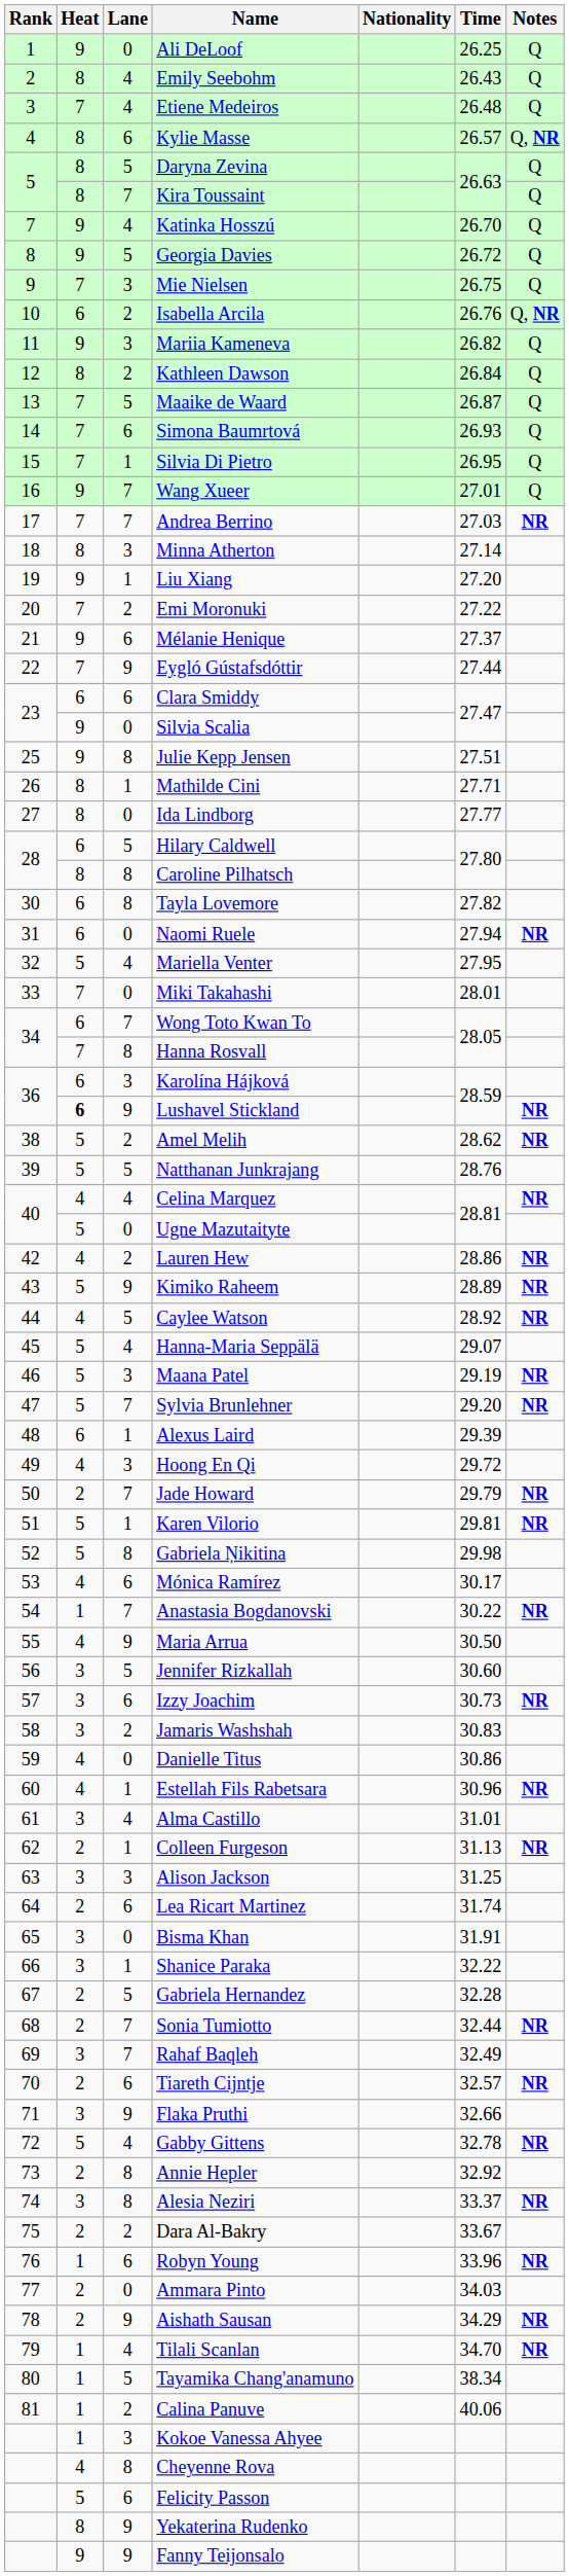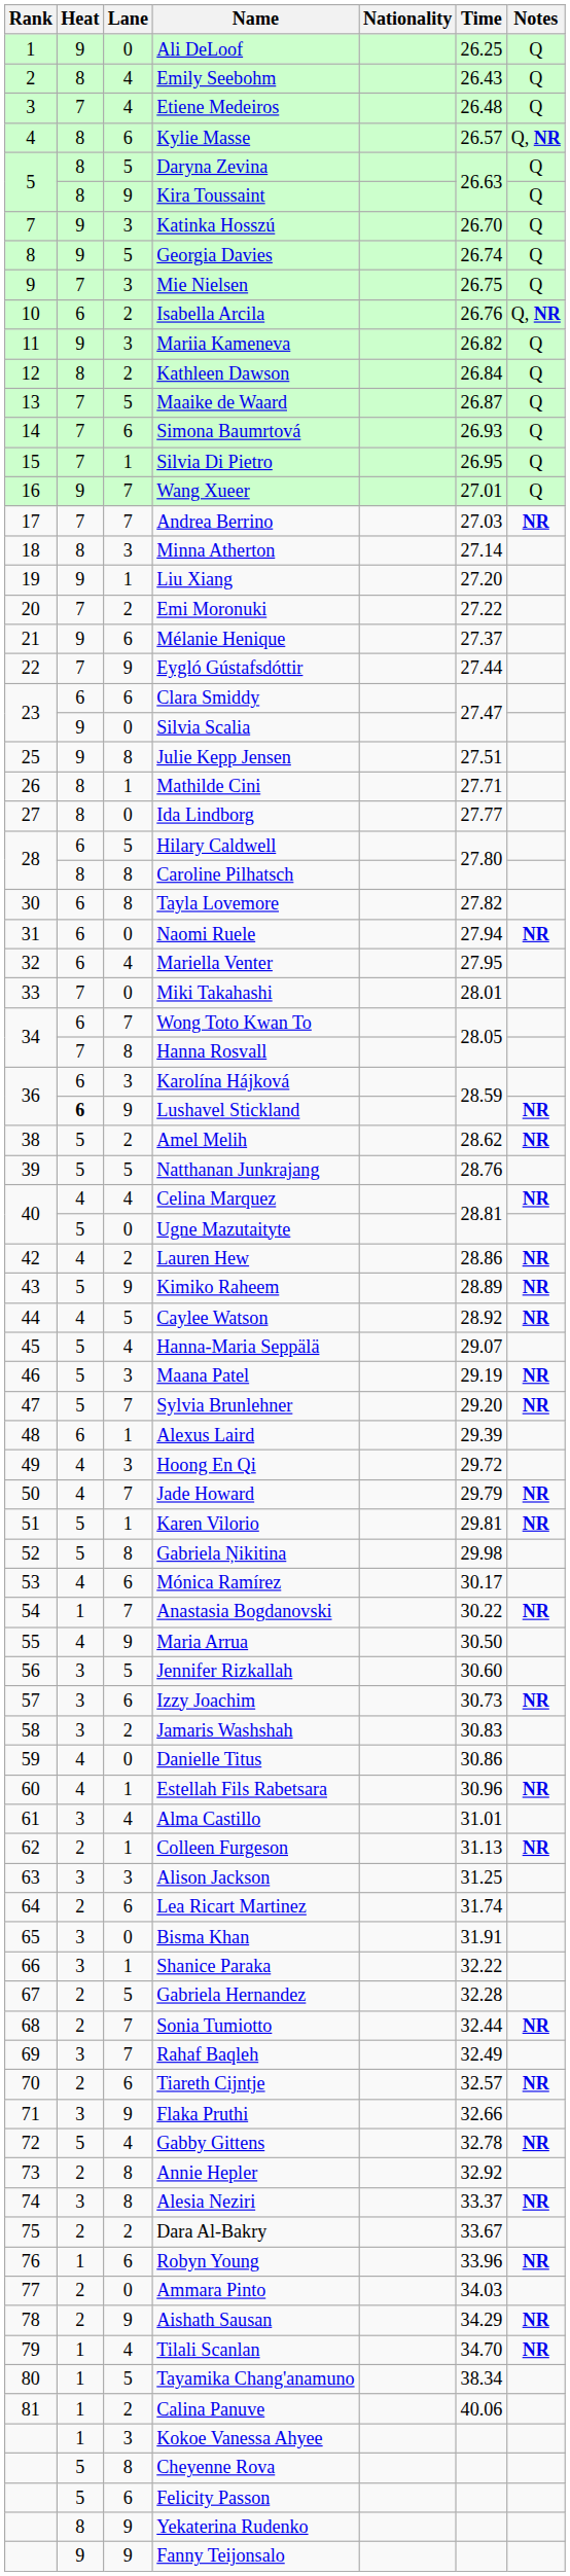Kira Toussaint | Lane: 7 -> 9
Katinka Hosszú | Lane: 4 -> 3
Georgia Davies | Time: 26.72 -> 26.74
Mariella Venter | Heat: 5 -> 6
Jade Howard | Heat: 2 -> 4
Cheyenne Rova | Heat: 4 -> 5
